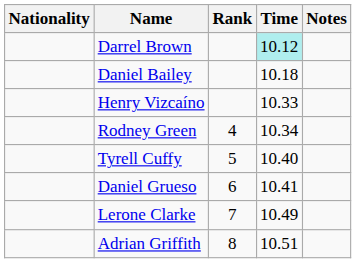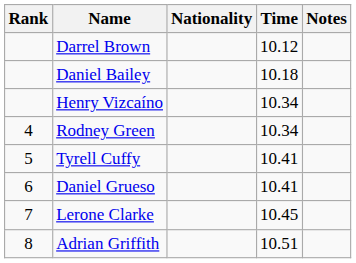columns swapped: Rank <-> Nationality
Darrel Brown | Time: paleturquoise background -> no background
Henry Vizcaíno | Time: 10.33 -> 10.34
Tyrell Cuffy | Time: 10.40 -> 10.41
Lerone Clarke | Time: 10.49 -> 10.45
